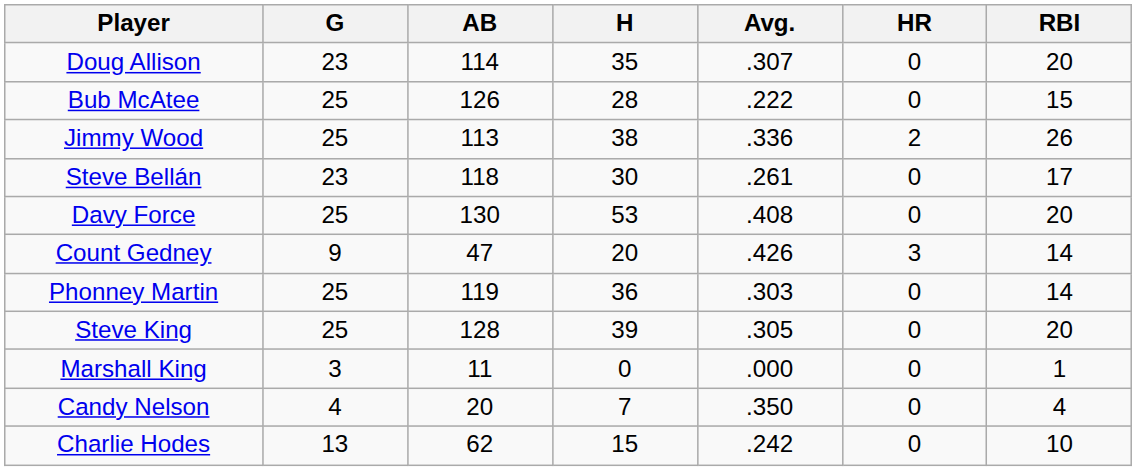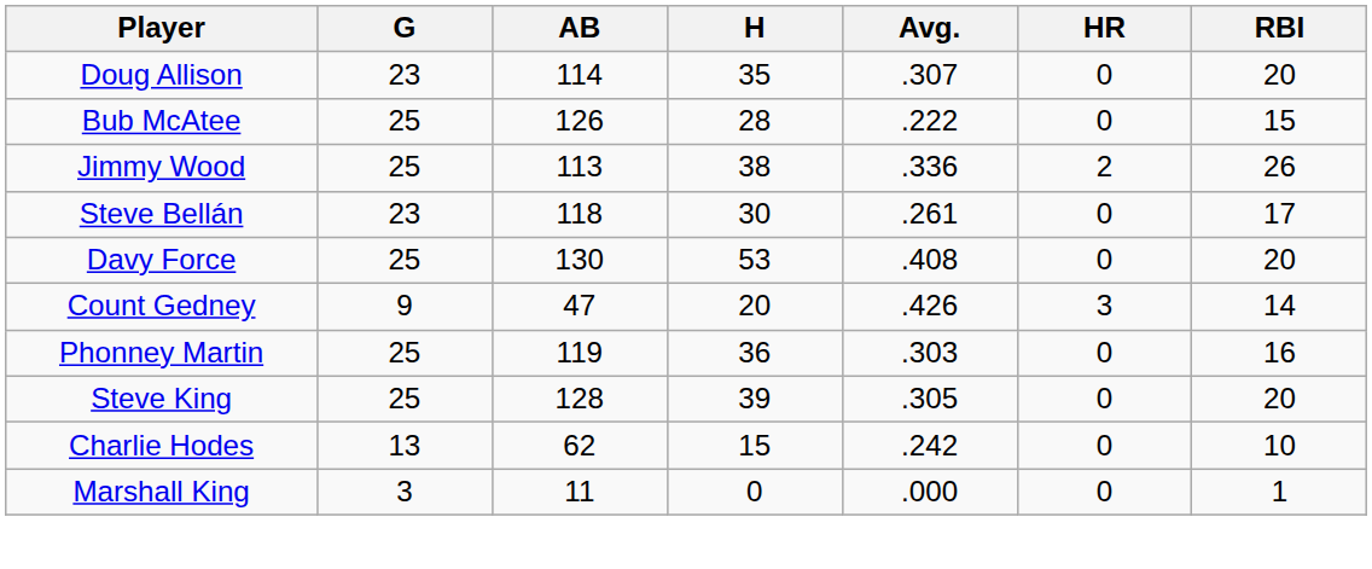Phonney Martin | RBI: 14 -> 16
rows swapped: Charlie Hodes <-> Marshall King
- row: Candy Nelson | 4 | 20 | 7 | .350 | 0 | 4
